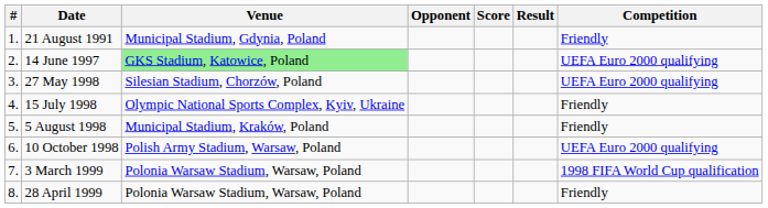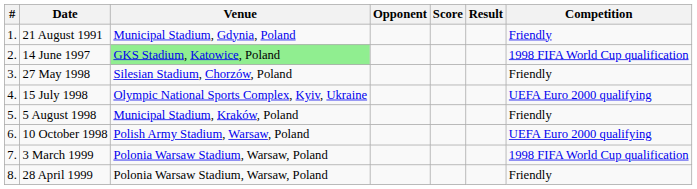14 June 1997 | Competition: UEFA Euro 2000 qualifying -> 1998 FIFA World Cup qualification
27 May 1998 | Competition: UEFA Euro 2000 qualifying -> Friendly
15 July 1998 | Competition: Friendly -> UEFA Euro 2000 qualifying
